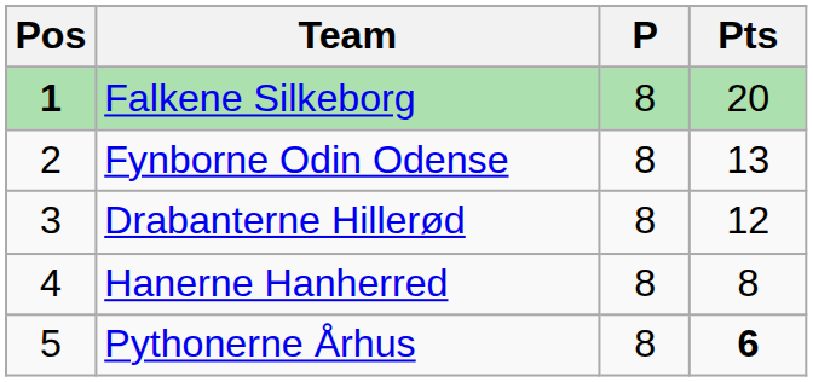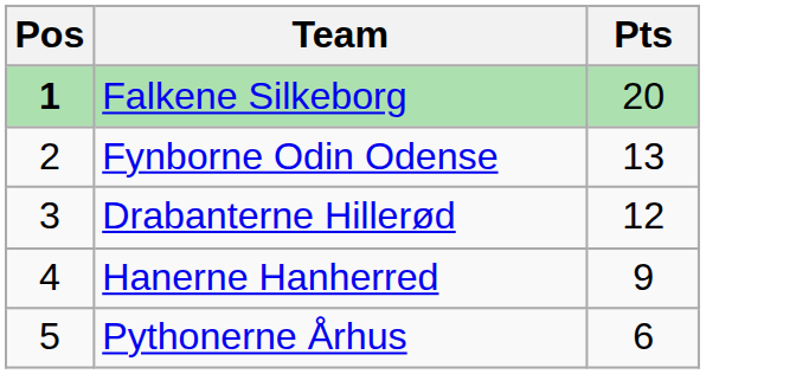- column: P | 8 | 8 | 8 | 8 | 8
Hanerne Hanherred | Pts: 8 -> 9
Pythonerne Århus | Pts: bold -> normal
